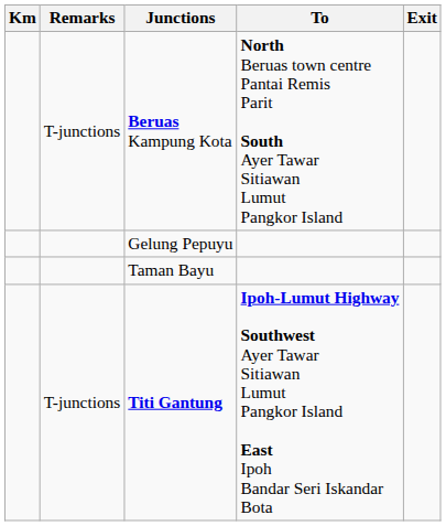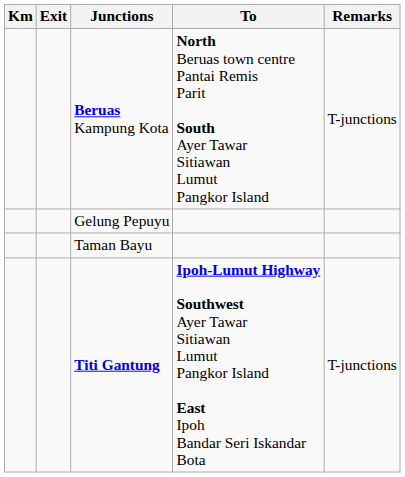columns swapped: Exit <-> Remarks
